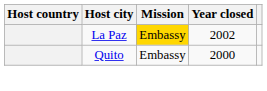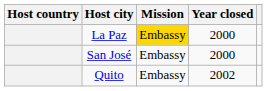La Paz | Year closed: 2002 -> 2000
+ row: San José | Embassy | 2000
Quito | Year closed: 2000 -> 2002
